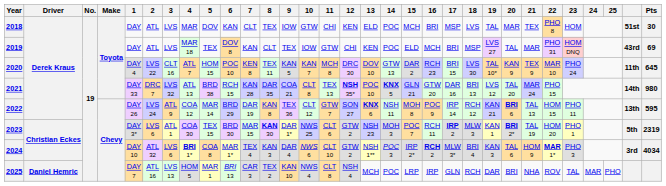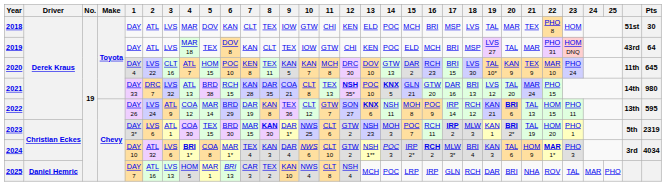2019 | Pts: 69 -> 64
